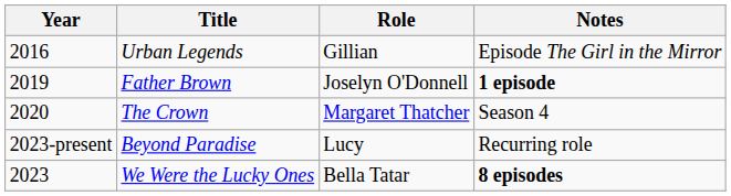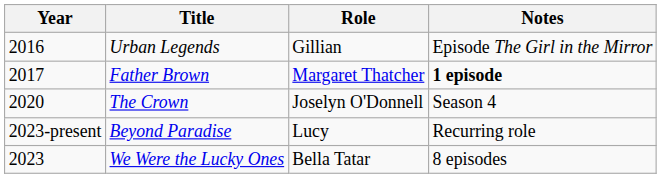Father Brown | Year: 2019 -> 2017
Father Brown | Role: Joselyn O'Donnell -> Margaret Thatcher
The Crown | Role: Margaret Thatcher -> Joselyn O'Donnell
We Were the Lucky Ones | Notes: bold -> normal
